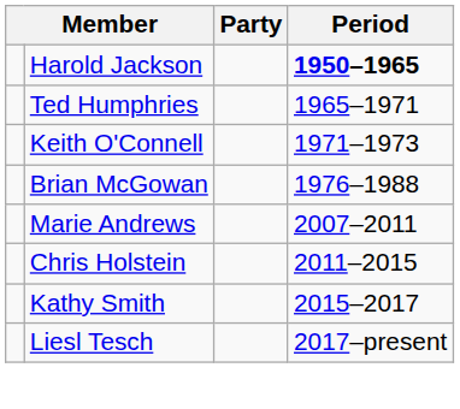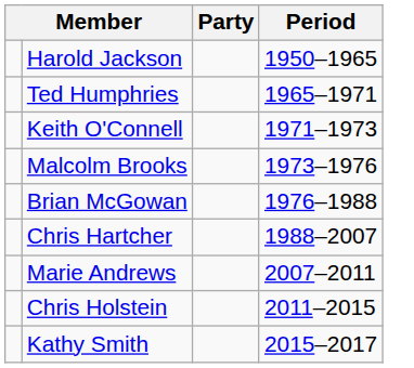Harold Jackson | Period: bold -> normal
+ row: Malcolm Brooks | 1973–1976
+ row: Chris Hartcher | 1988–2007
- row: Liesl Tesch | 2017–present
